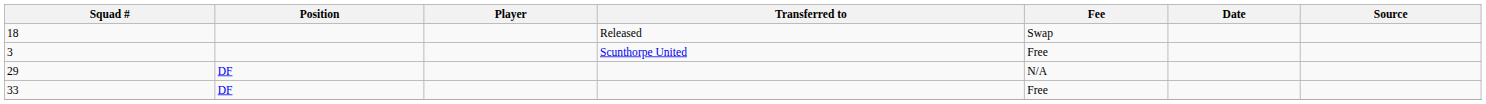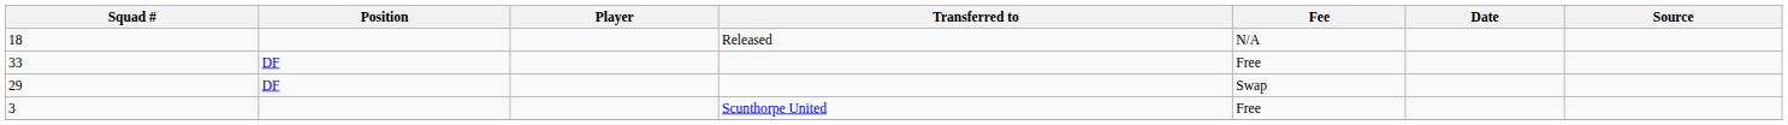18 | Fee: Swap -> N/A
rows swapped: 3 <-> 33
29 | Fee: N/A -> Swap
